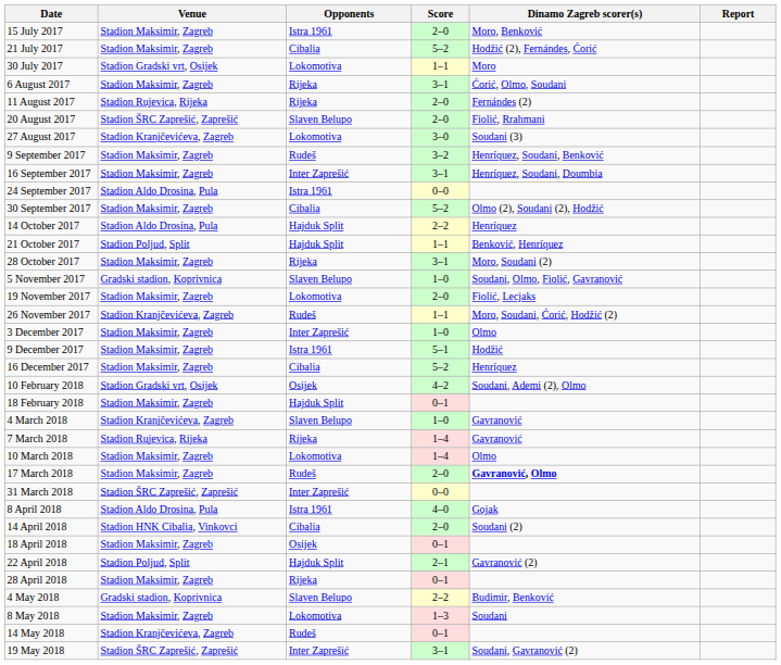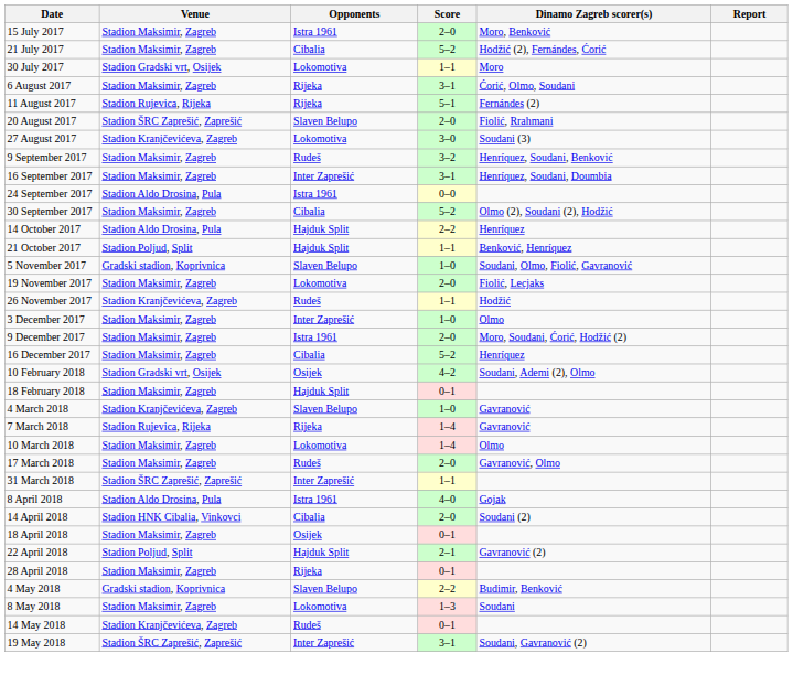11 August 2017 | Score: 2–0 -> 5–1
- row: 28 October 2017 | Stadion Maksimir, Zagreb | Rijeka | 3–1 | Moro, Soudani (2)
26 November 2017 | Dinamo Zagreb scorer(s): Moro, Soudani, Ćorić, Hodžić (2) -> Hodžić
9 December 2017 | Score: 5–1 -> 2–0
9 December 2017 | Dinamo Zagreb scorer(s): Hodžić -> Moro, Soudani, Ćorić, Hodžić (2)
17 March 2018 | Dinamo Zagreb scorer(s): bold -> normal
31 March 2018 | Score: 0–0 -> 1–1
